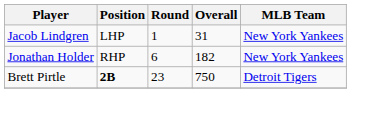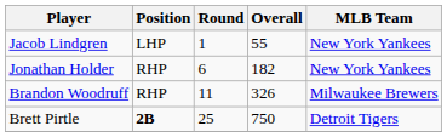Jacob Lindgren | Overall: 31 -> 55
+ row: Brandon Woodruff | RHP | 11 | 326 | Milwaukee Brewers
Brett Pirtle | Round: 23 -> 25
